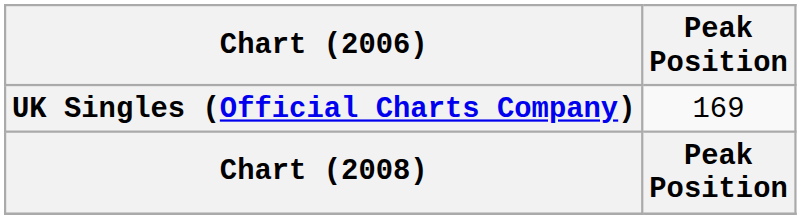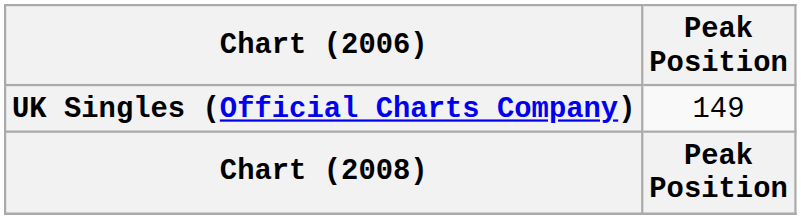UK Singles (Official Charts Company) | Peak Position: 169 -> 149
